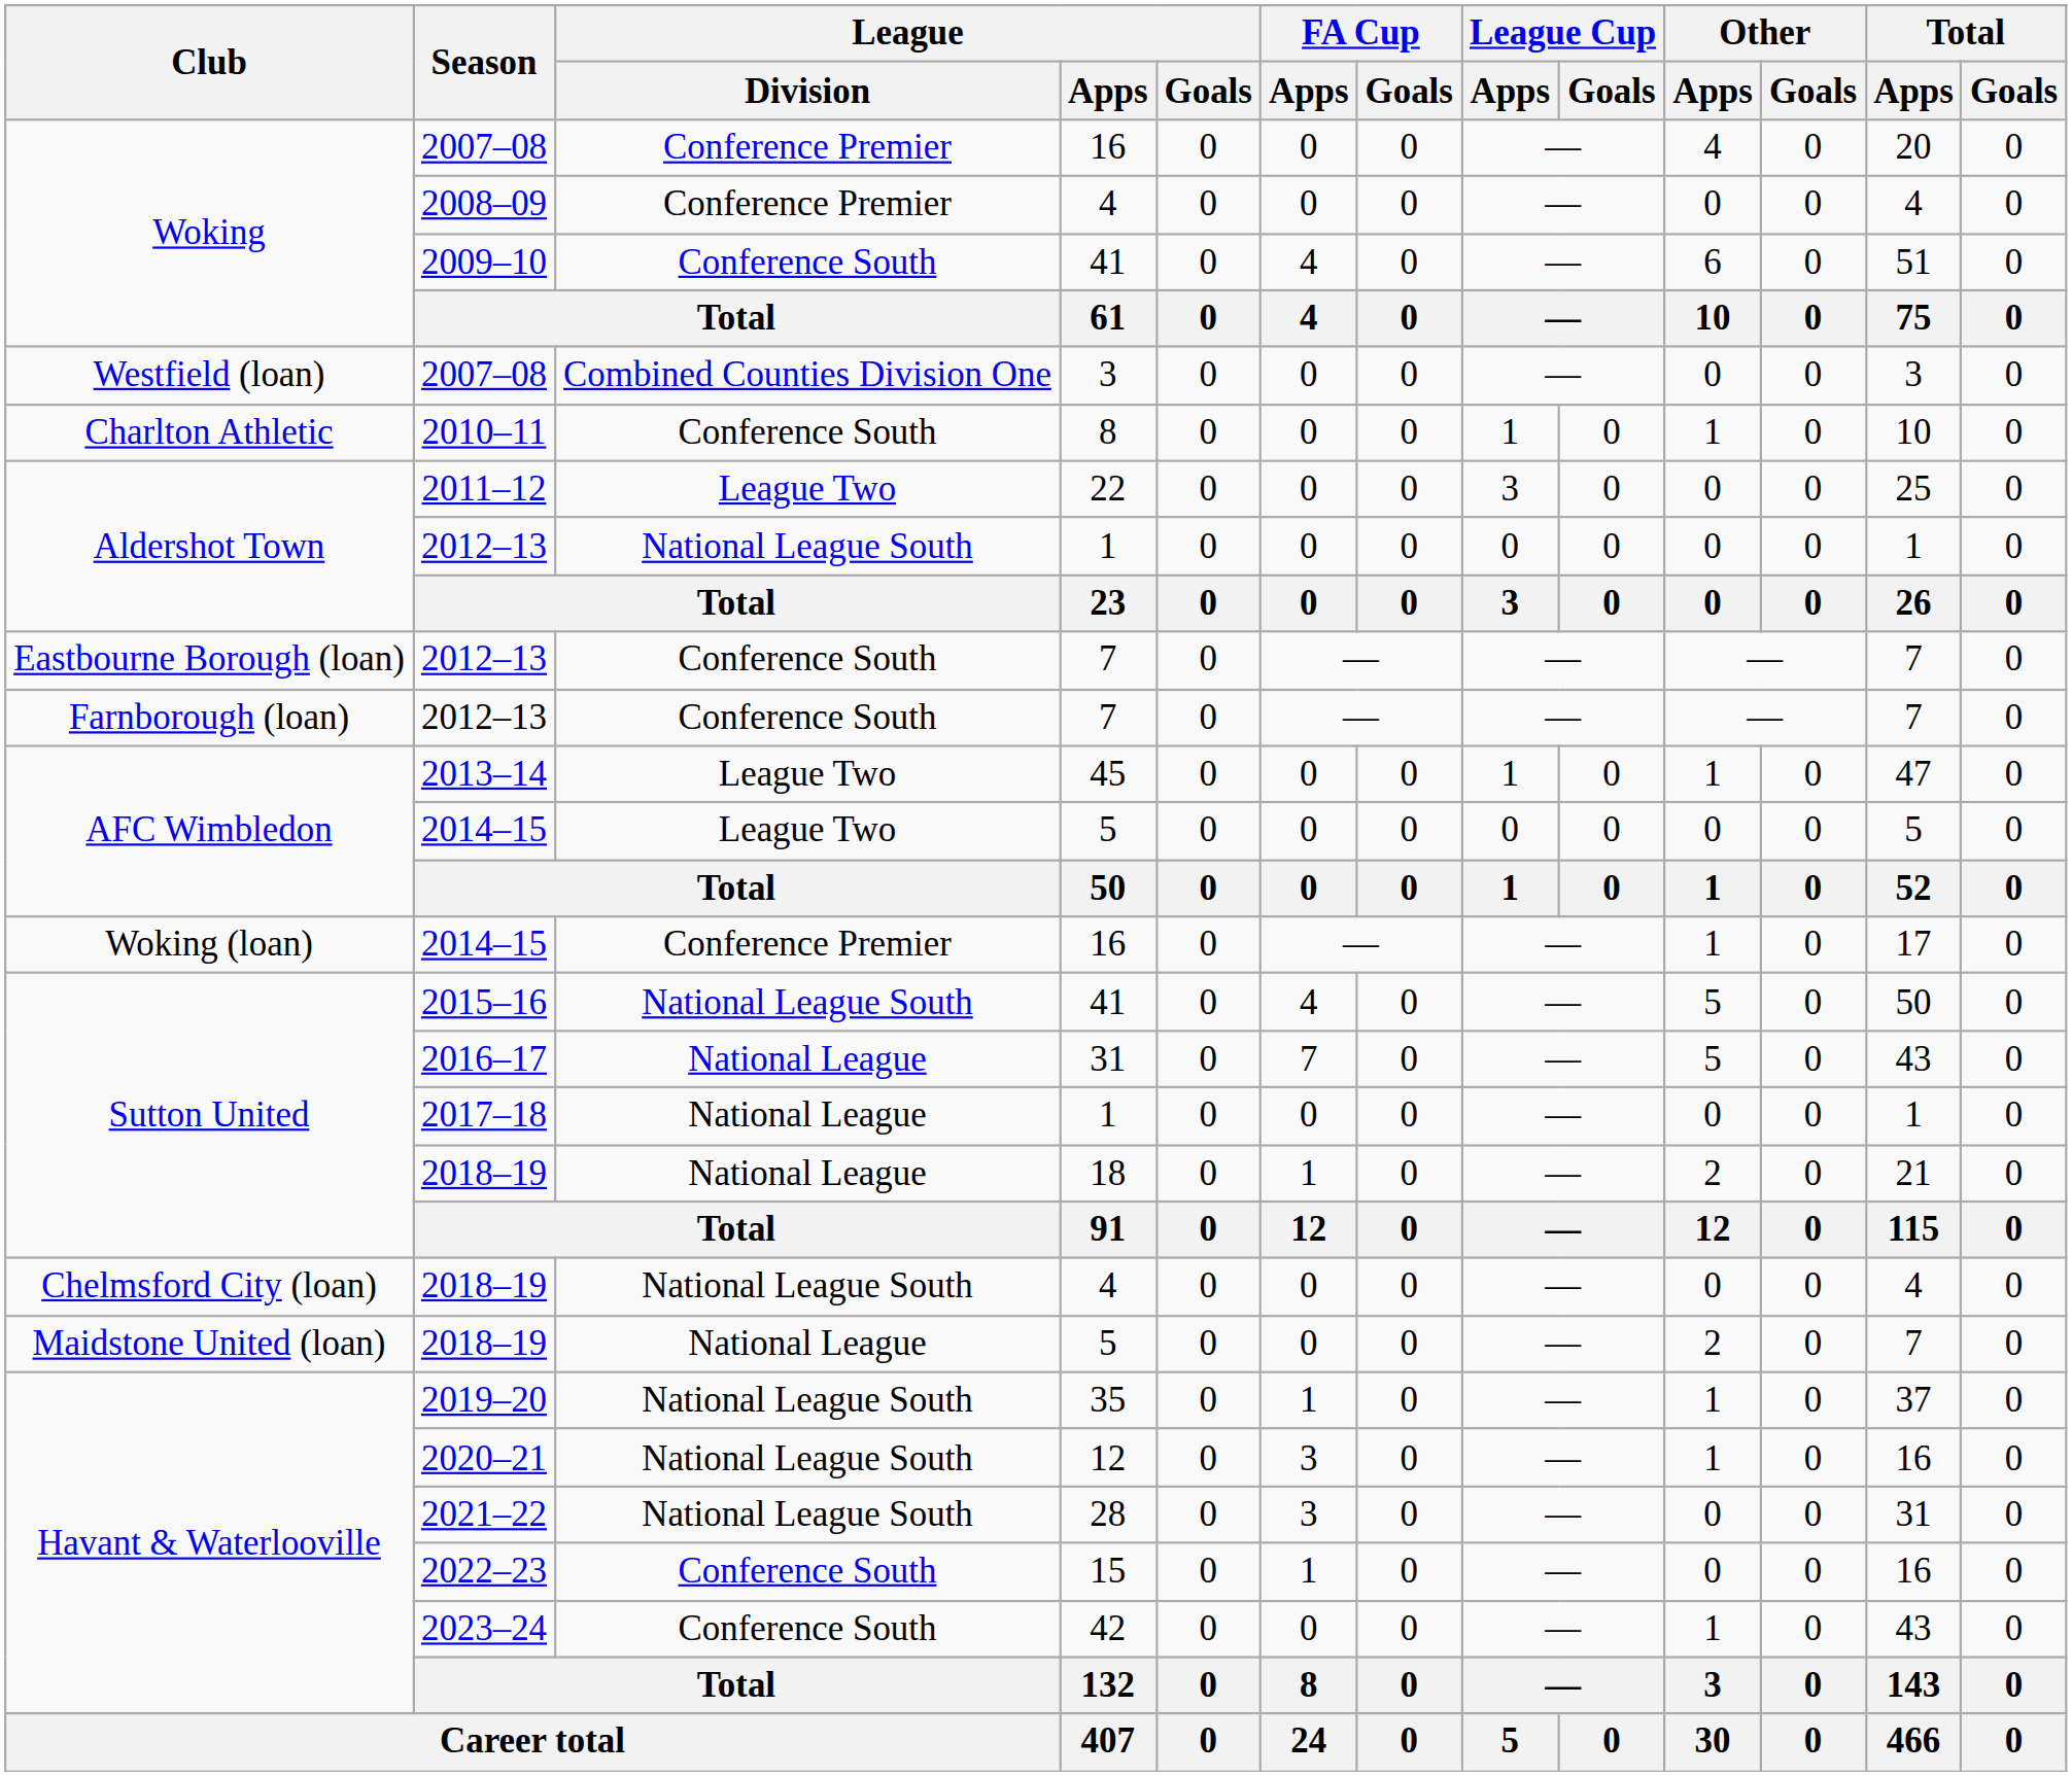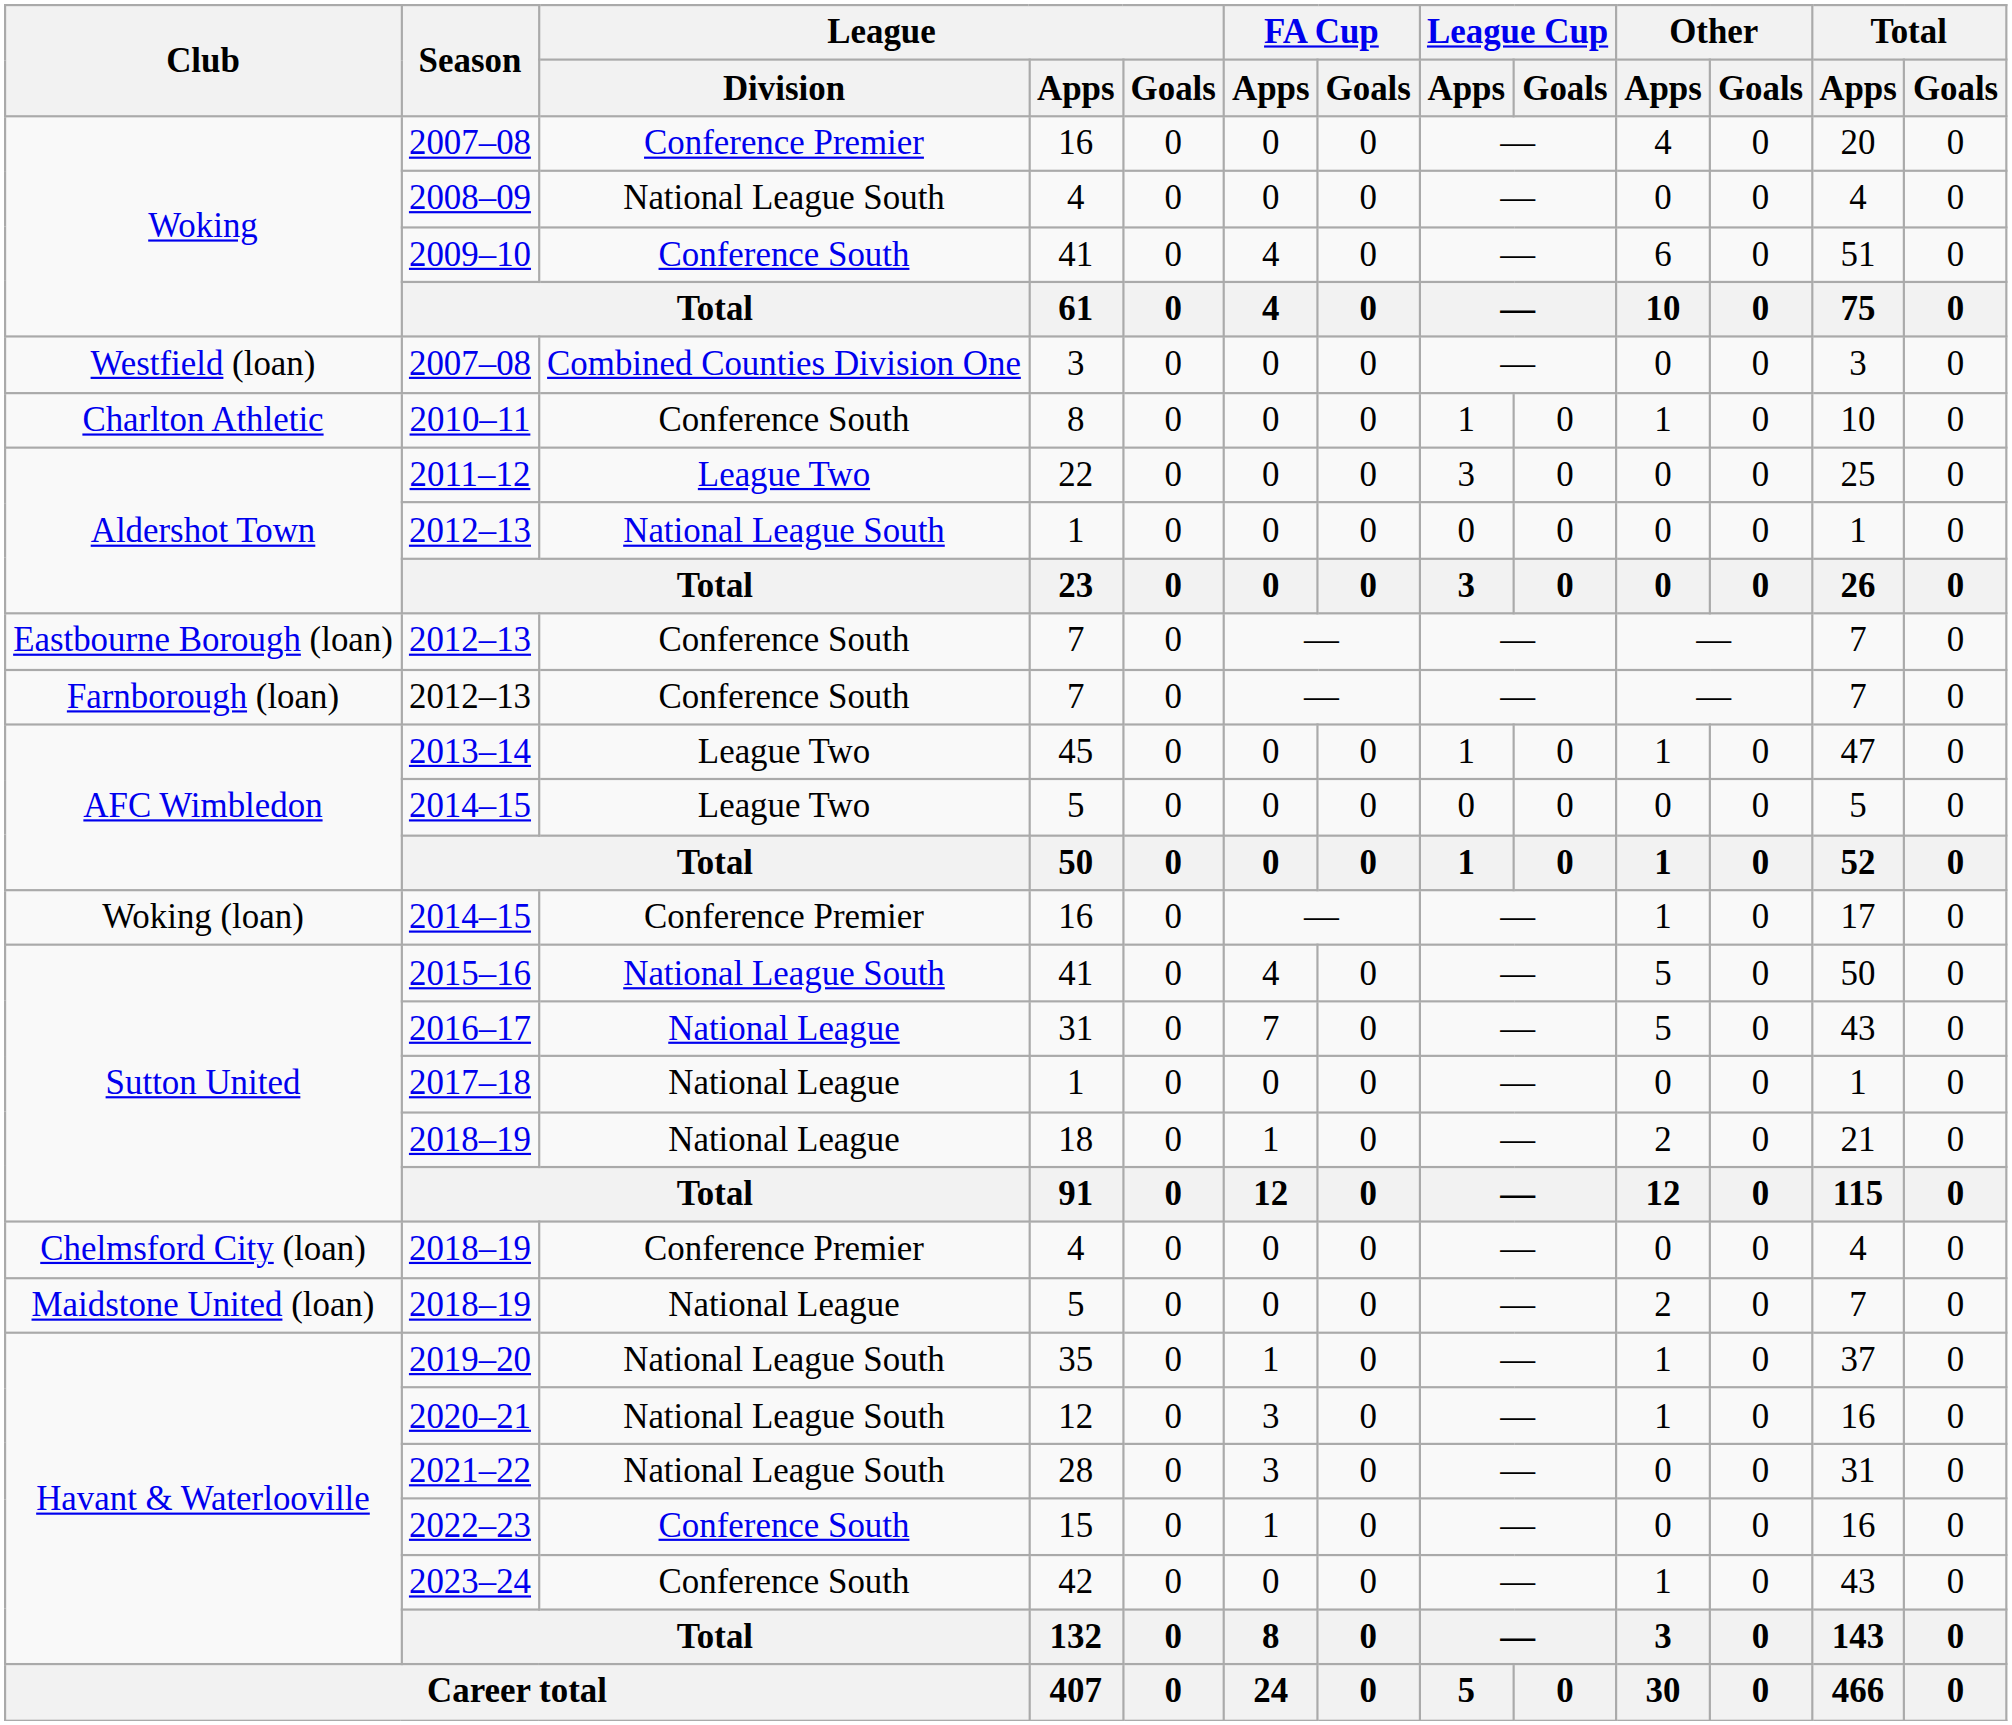2008–09 | League / Division: Conference Premier -> National League South
Chelmsford City (loan) / 2018–19 | League / Division: National League South -> Conference Premier
